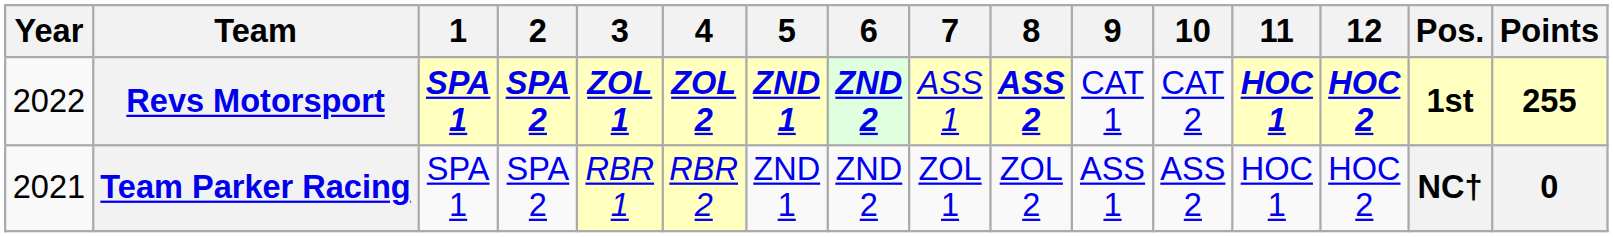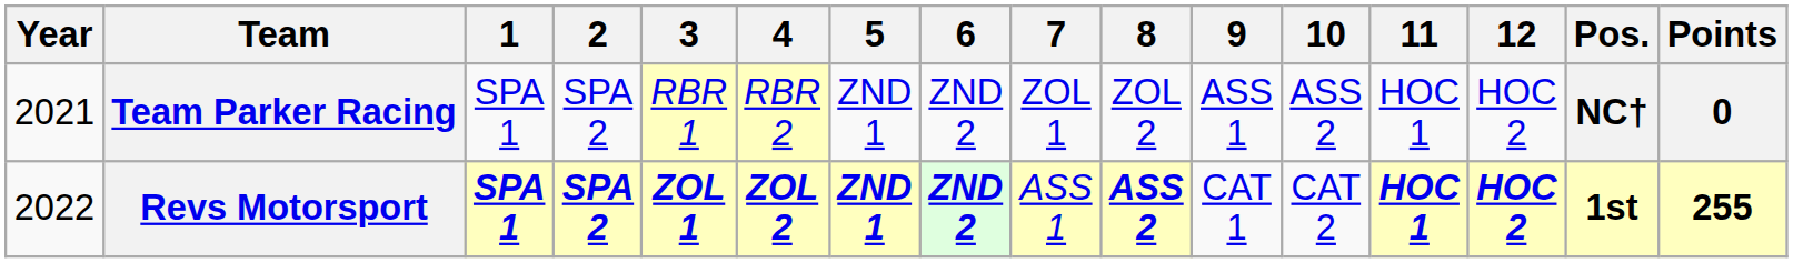rows swapped: Team Parker Racing <-> Revs Motorsport
